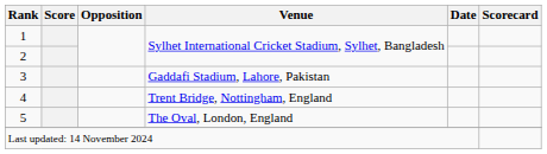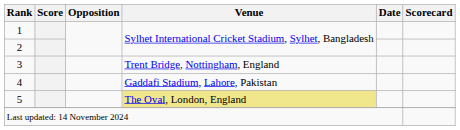3 | Venue: Gaddafi Stadium, Lahore, Pakistan -> Trent Bridge, Nottingham, England
4 | Venue: Trent Bridge, Nottingham, England -> Gaddafi Stadium, Lahore, Pakistan
5 | Venue: no background -> khaki background
